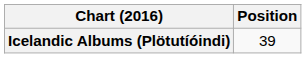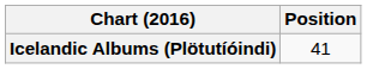Icelandic Albums (Plötutíóindi) | Position: 39 -> 41
